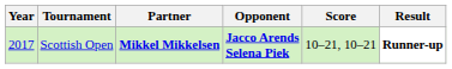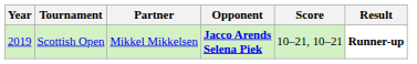Scottish Open | Year: 2017 -> 2019
Scottish Open | Partner: bold -> normal
